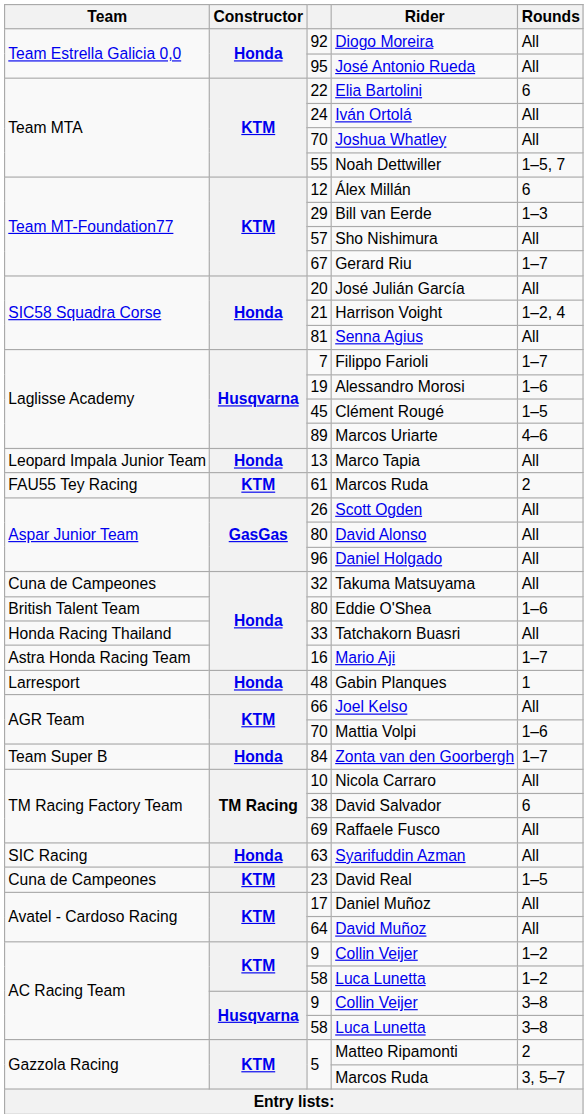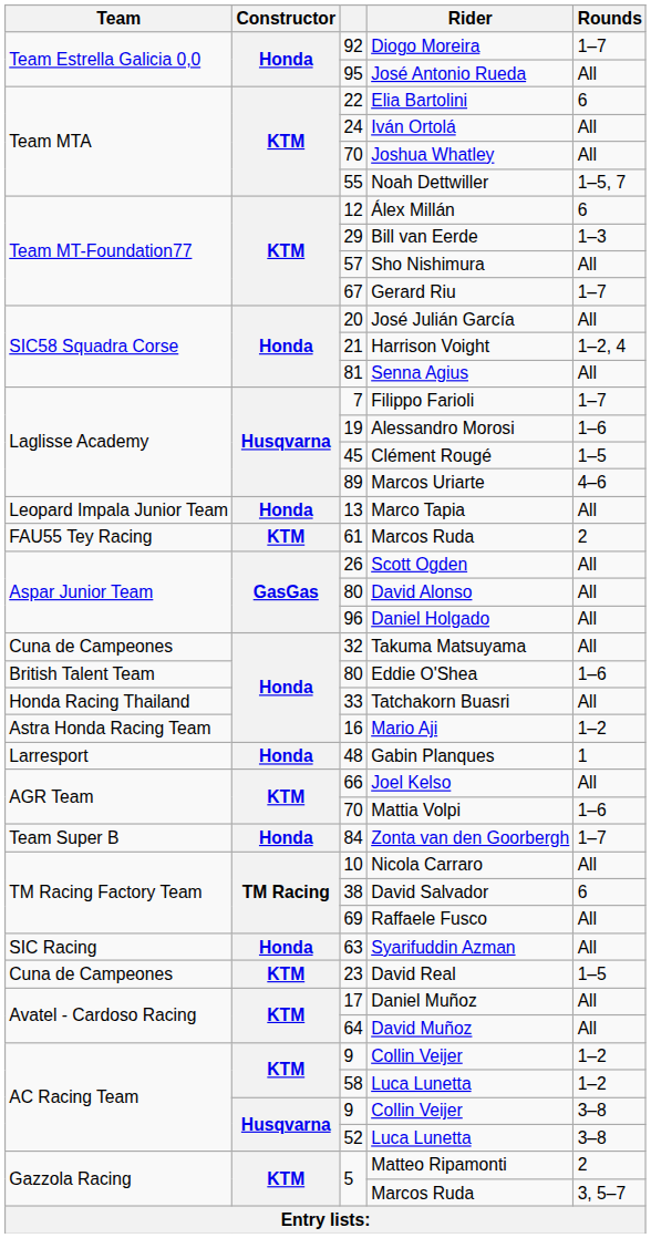Diogo Moreira | Rounds: All -> 1–7
Mario Aji | Rounds: 1–7 -> 1–2
Husqvarna / Luca Lunetta | column 3: 58 -> 52
